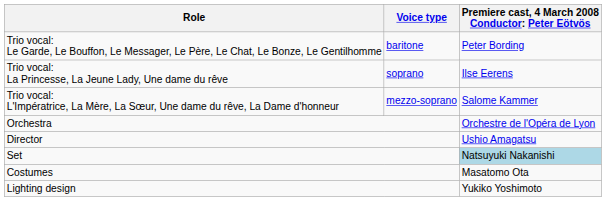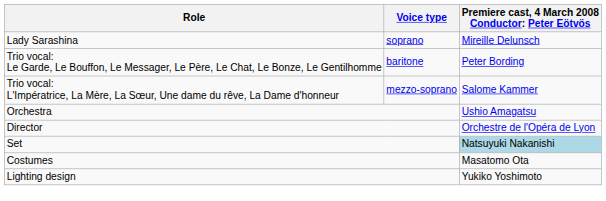+ row: Lady Sarashina | soprano | Mireille Delunsch
- row: Trio vocal: La Princesse, La Jeune Lady, Une dame du rêve | soprano | Ilse Eerens
Orchestra | column 3: Orchestre de l'Opéra de Lyon -> Ushio Amagatsu
Director | column 3: Ushio Amagatsu -> Orchestre de l'Opéra de Lyon
